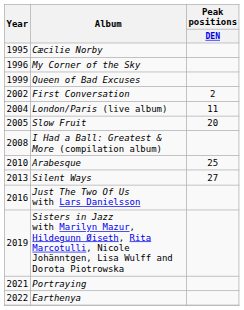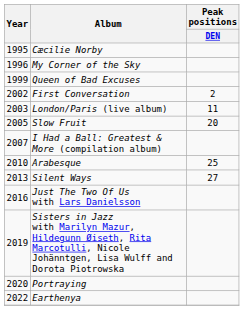London/Paris (live album) | Year: 2004 -> 2003
I Had a Ball: Greatest & More (compilation album) | Year: 2008 -> 2007
Portraying | Year: 2021 -> 2020
